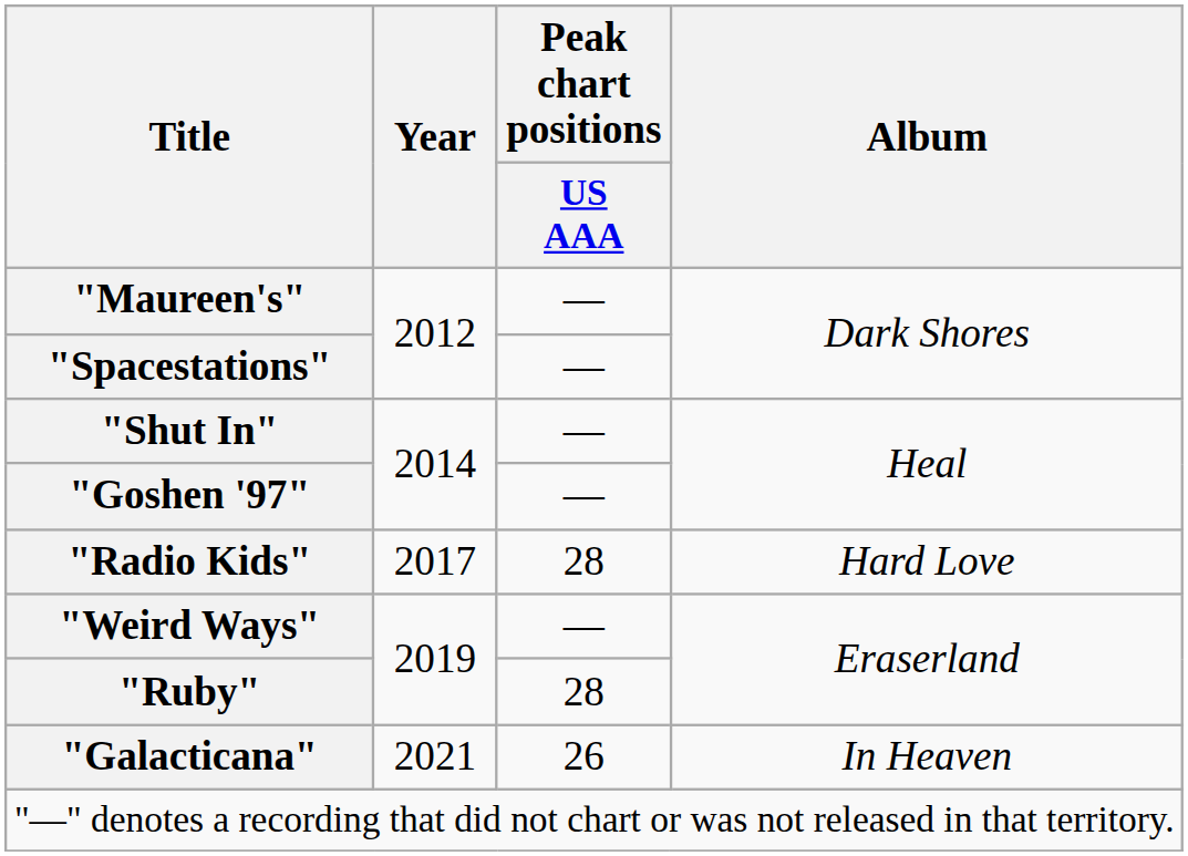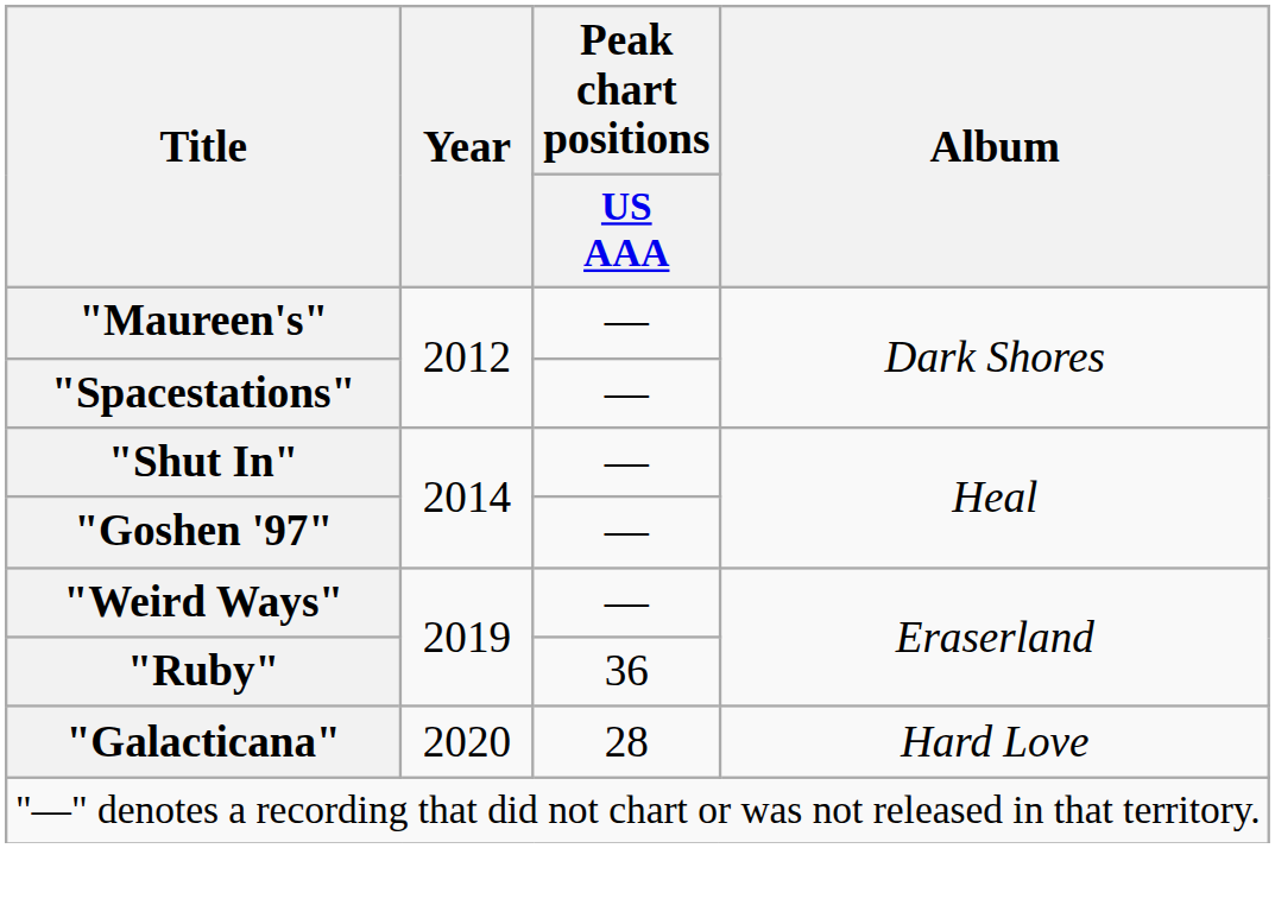- row: "Radio Kids" | 2017 | 28 | Hard Love
"Ruby" | Peak chart positions / US AAA: 28 -> 36
"Galacticana" | Year: 2021 -> 2020
"Galacticana" | Peak chart positions / US AAA: 26 -> 28
"Galacticana" | Album: In Heaven -> Hard Love
